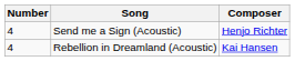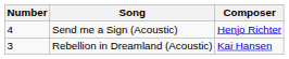Rebellion in Dreamland (Acoustic) | Number: 4 -> 3
